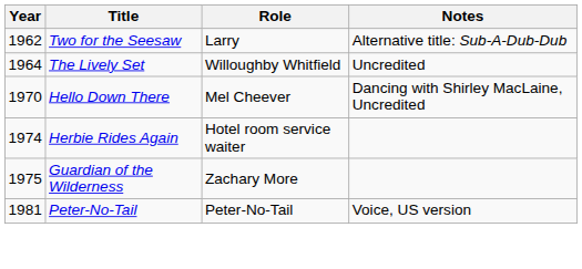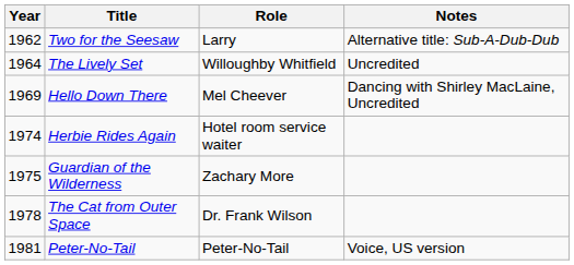Hello Down There | Year: 1970 -> 1969
+ row: 1978 | The Cat from Outer Space | Dr. Frank Wilson
